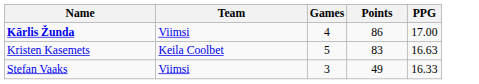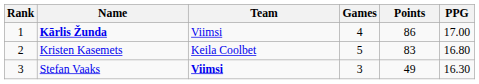+ column: Rank | 1 | 2 | 3
Kristen Kasemets | PPG: 16.63 -> 16.80
Stefan Vaaks | Team: normal -> bold
Stefan Vaaks | PPG: 16.33 -> 16.30
